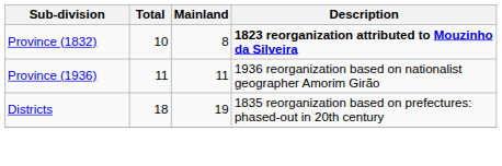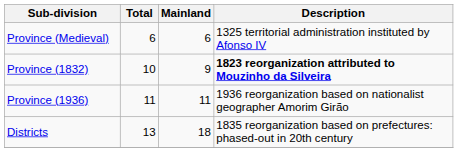+ row: Province (Medieval) | 6 | 6 | 1325 territorial administration instituted by Afonso IV
Province (1832) | Mainland: 8 -> 9
Districts | Total: 18 -> 13
Districts | Mainland: 19 -> 18
